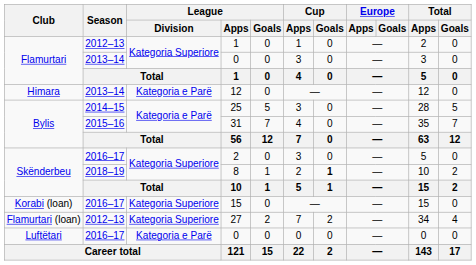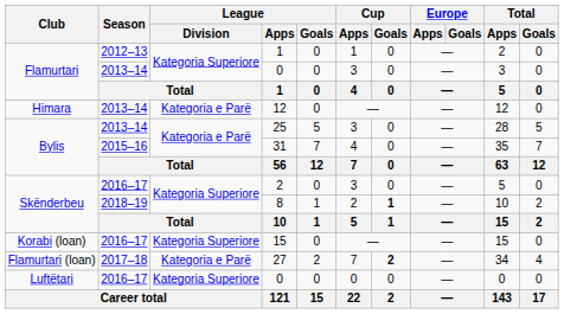25 | Season: 2014–15 -> 2013–14
27 | Season: 2012–13 -> 2017–18
27 | League / Division: Kategoria Superiore -> Kategoria e Parë
27 | Cup / Goals: normal -> bold
Luftëtari / 0 | League / Division: Kategoria e Parë -> Kategoria Superiore
